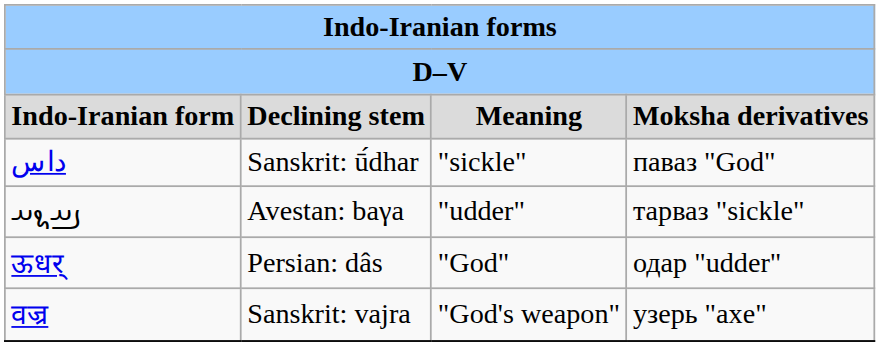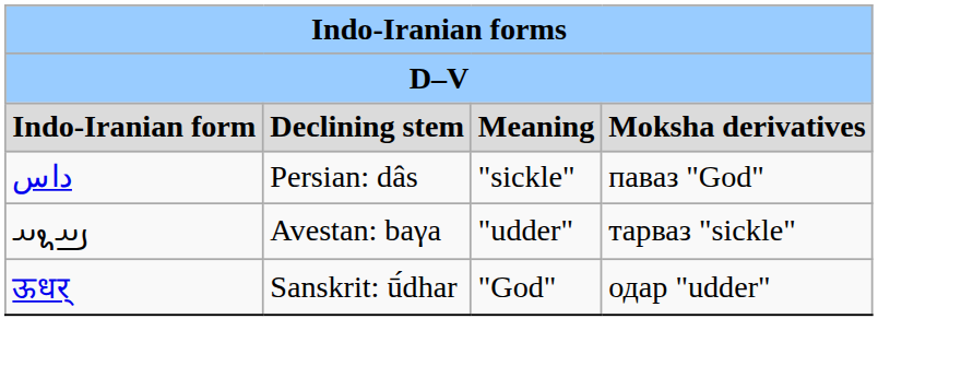داس | Declining stem: Sanskrit: ū́dhar -> Persian: dâs
ऊधर् | Declining stem: Persian: dâs -> Sanskrit: ū́dhar
- row: वज्र | Sanskrit: vajra | "God's weapon" | узерь "axe"
